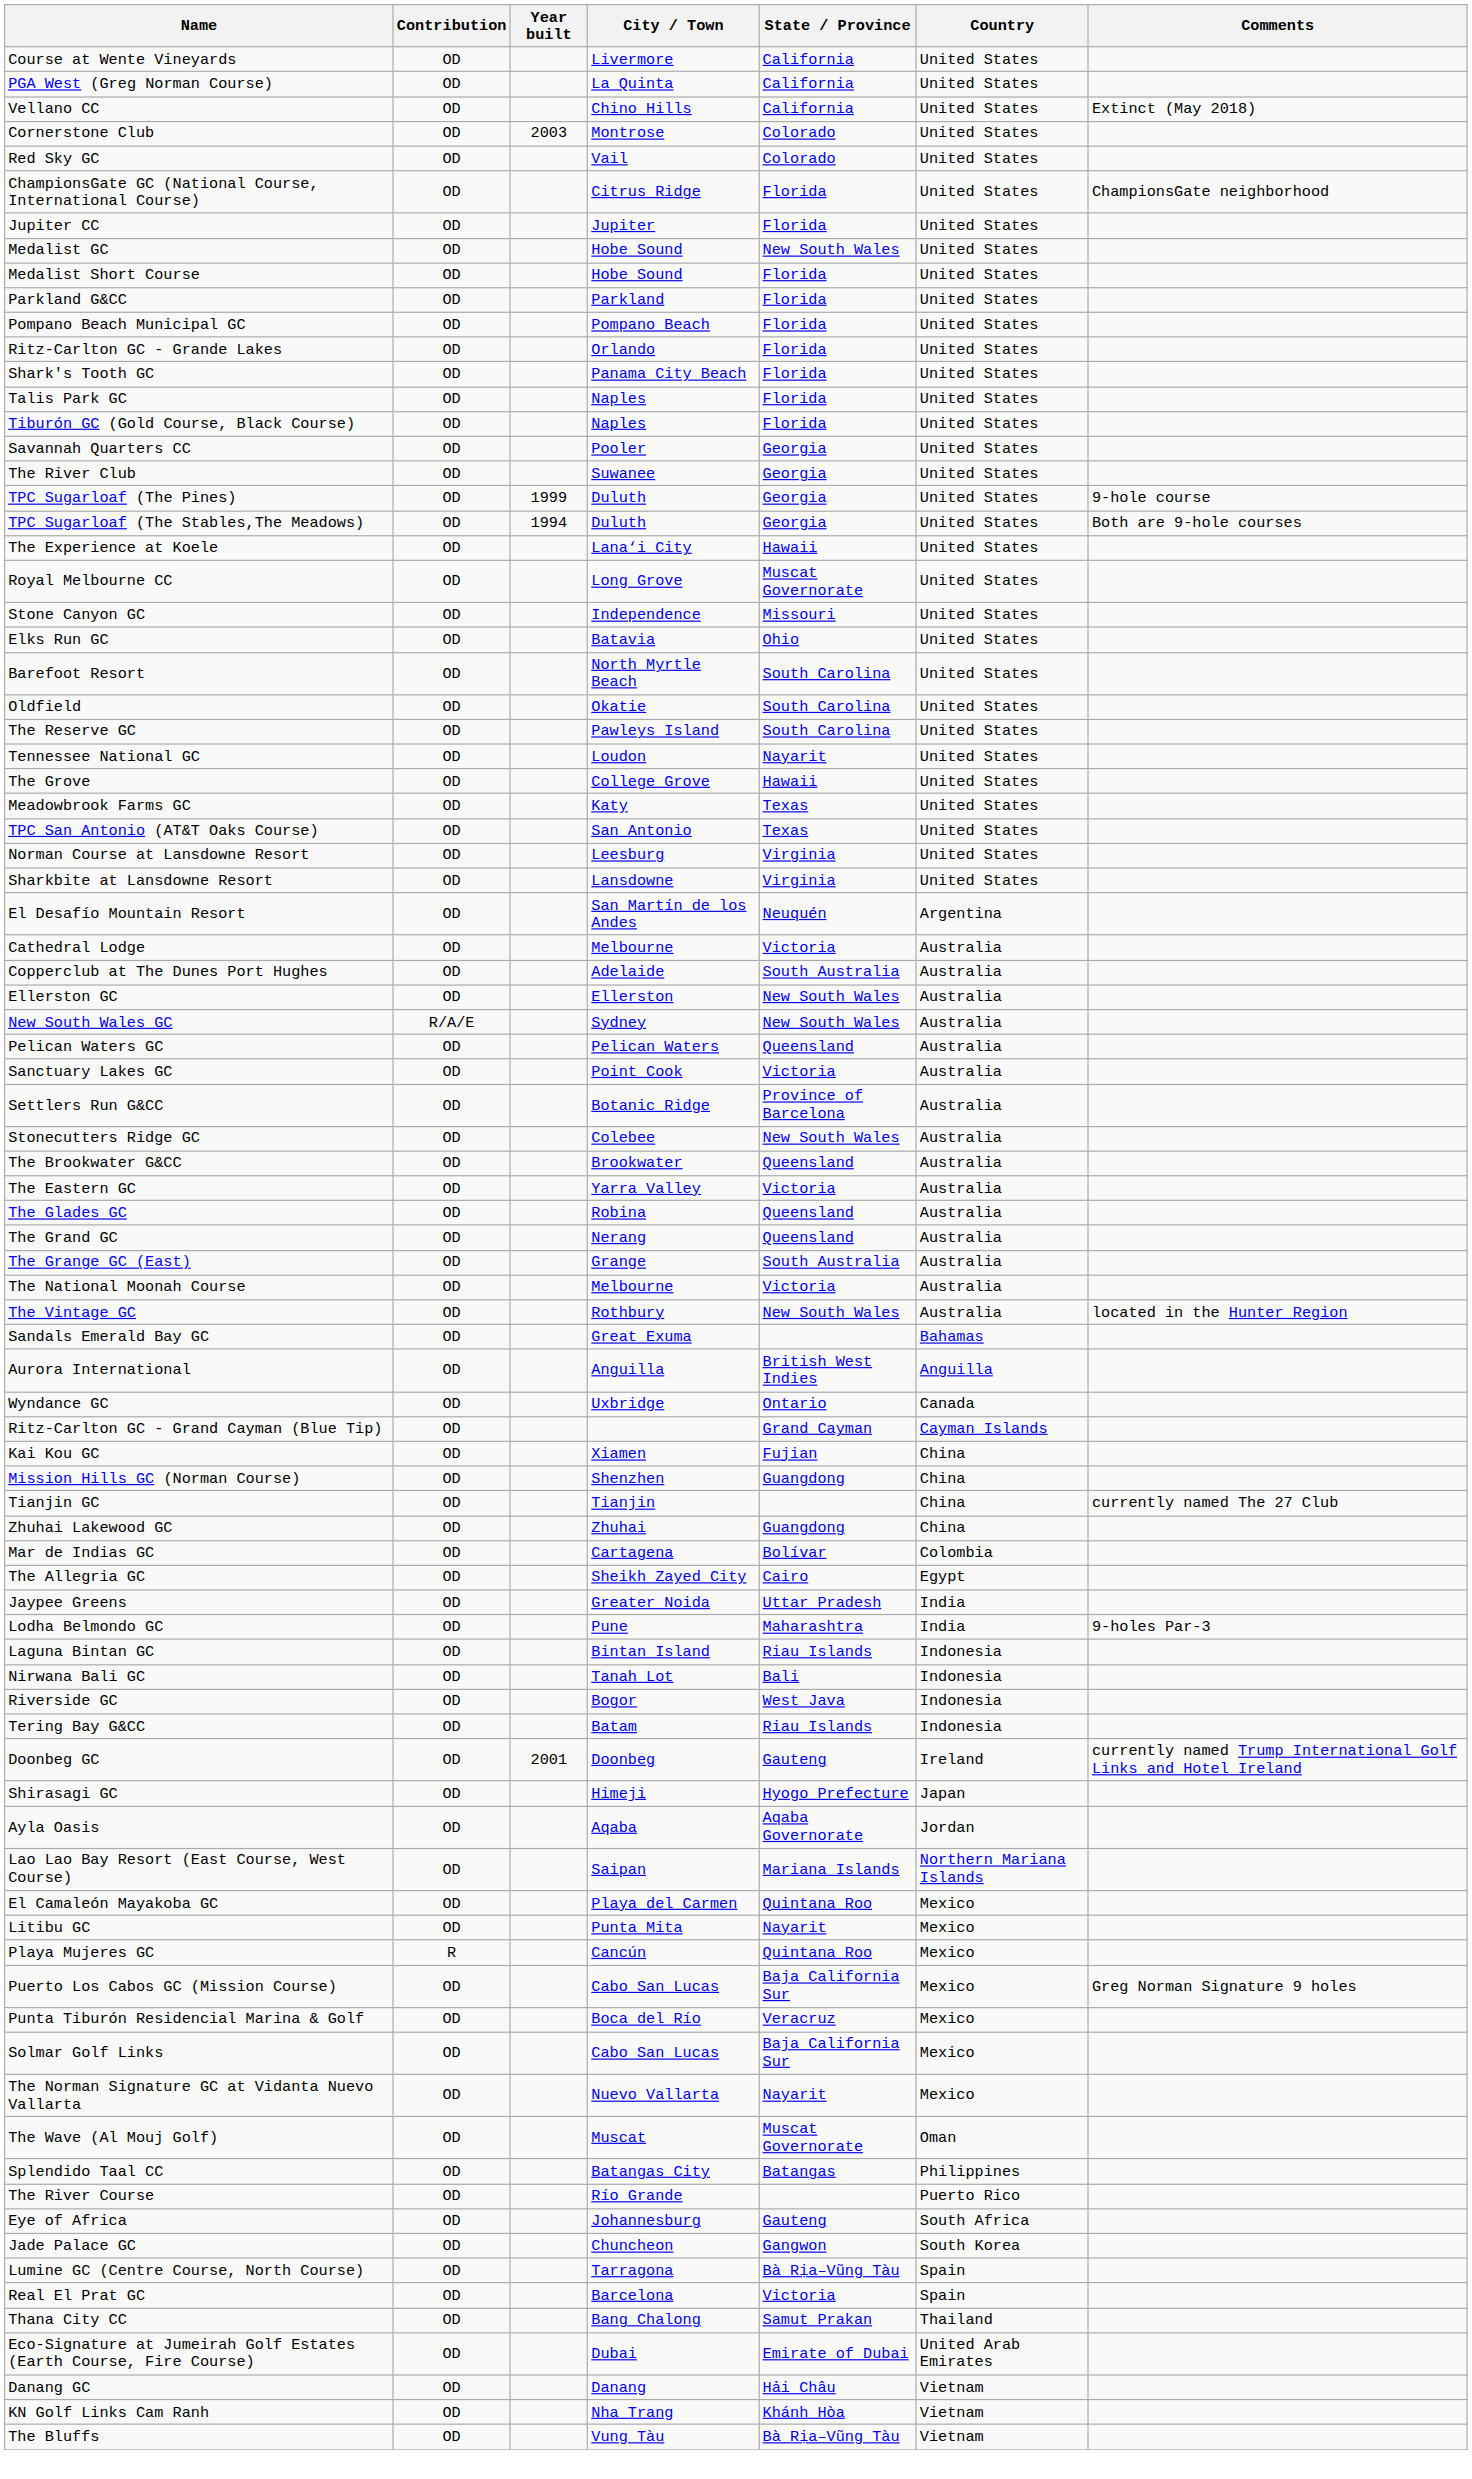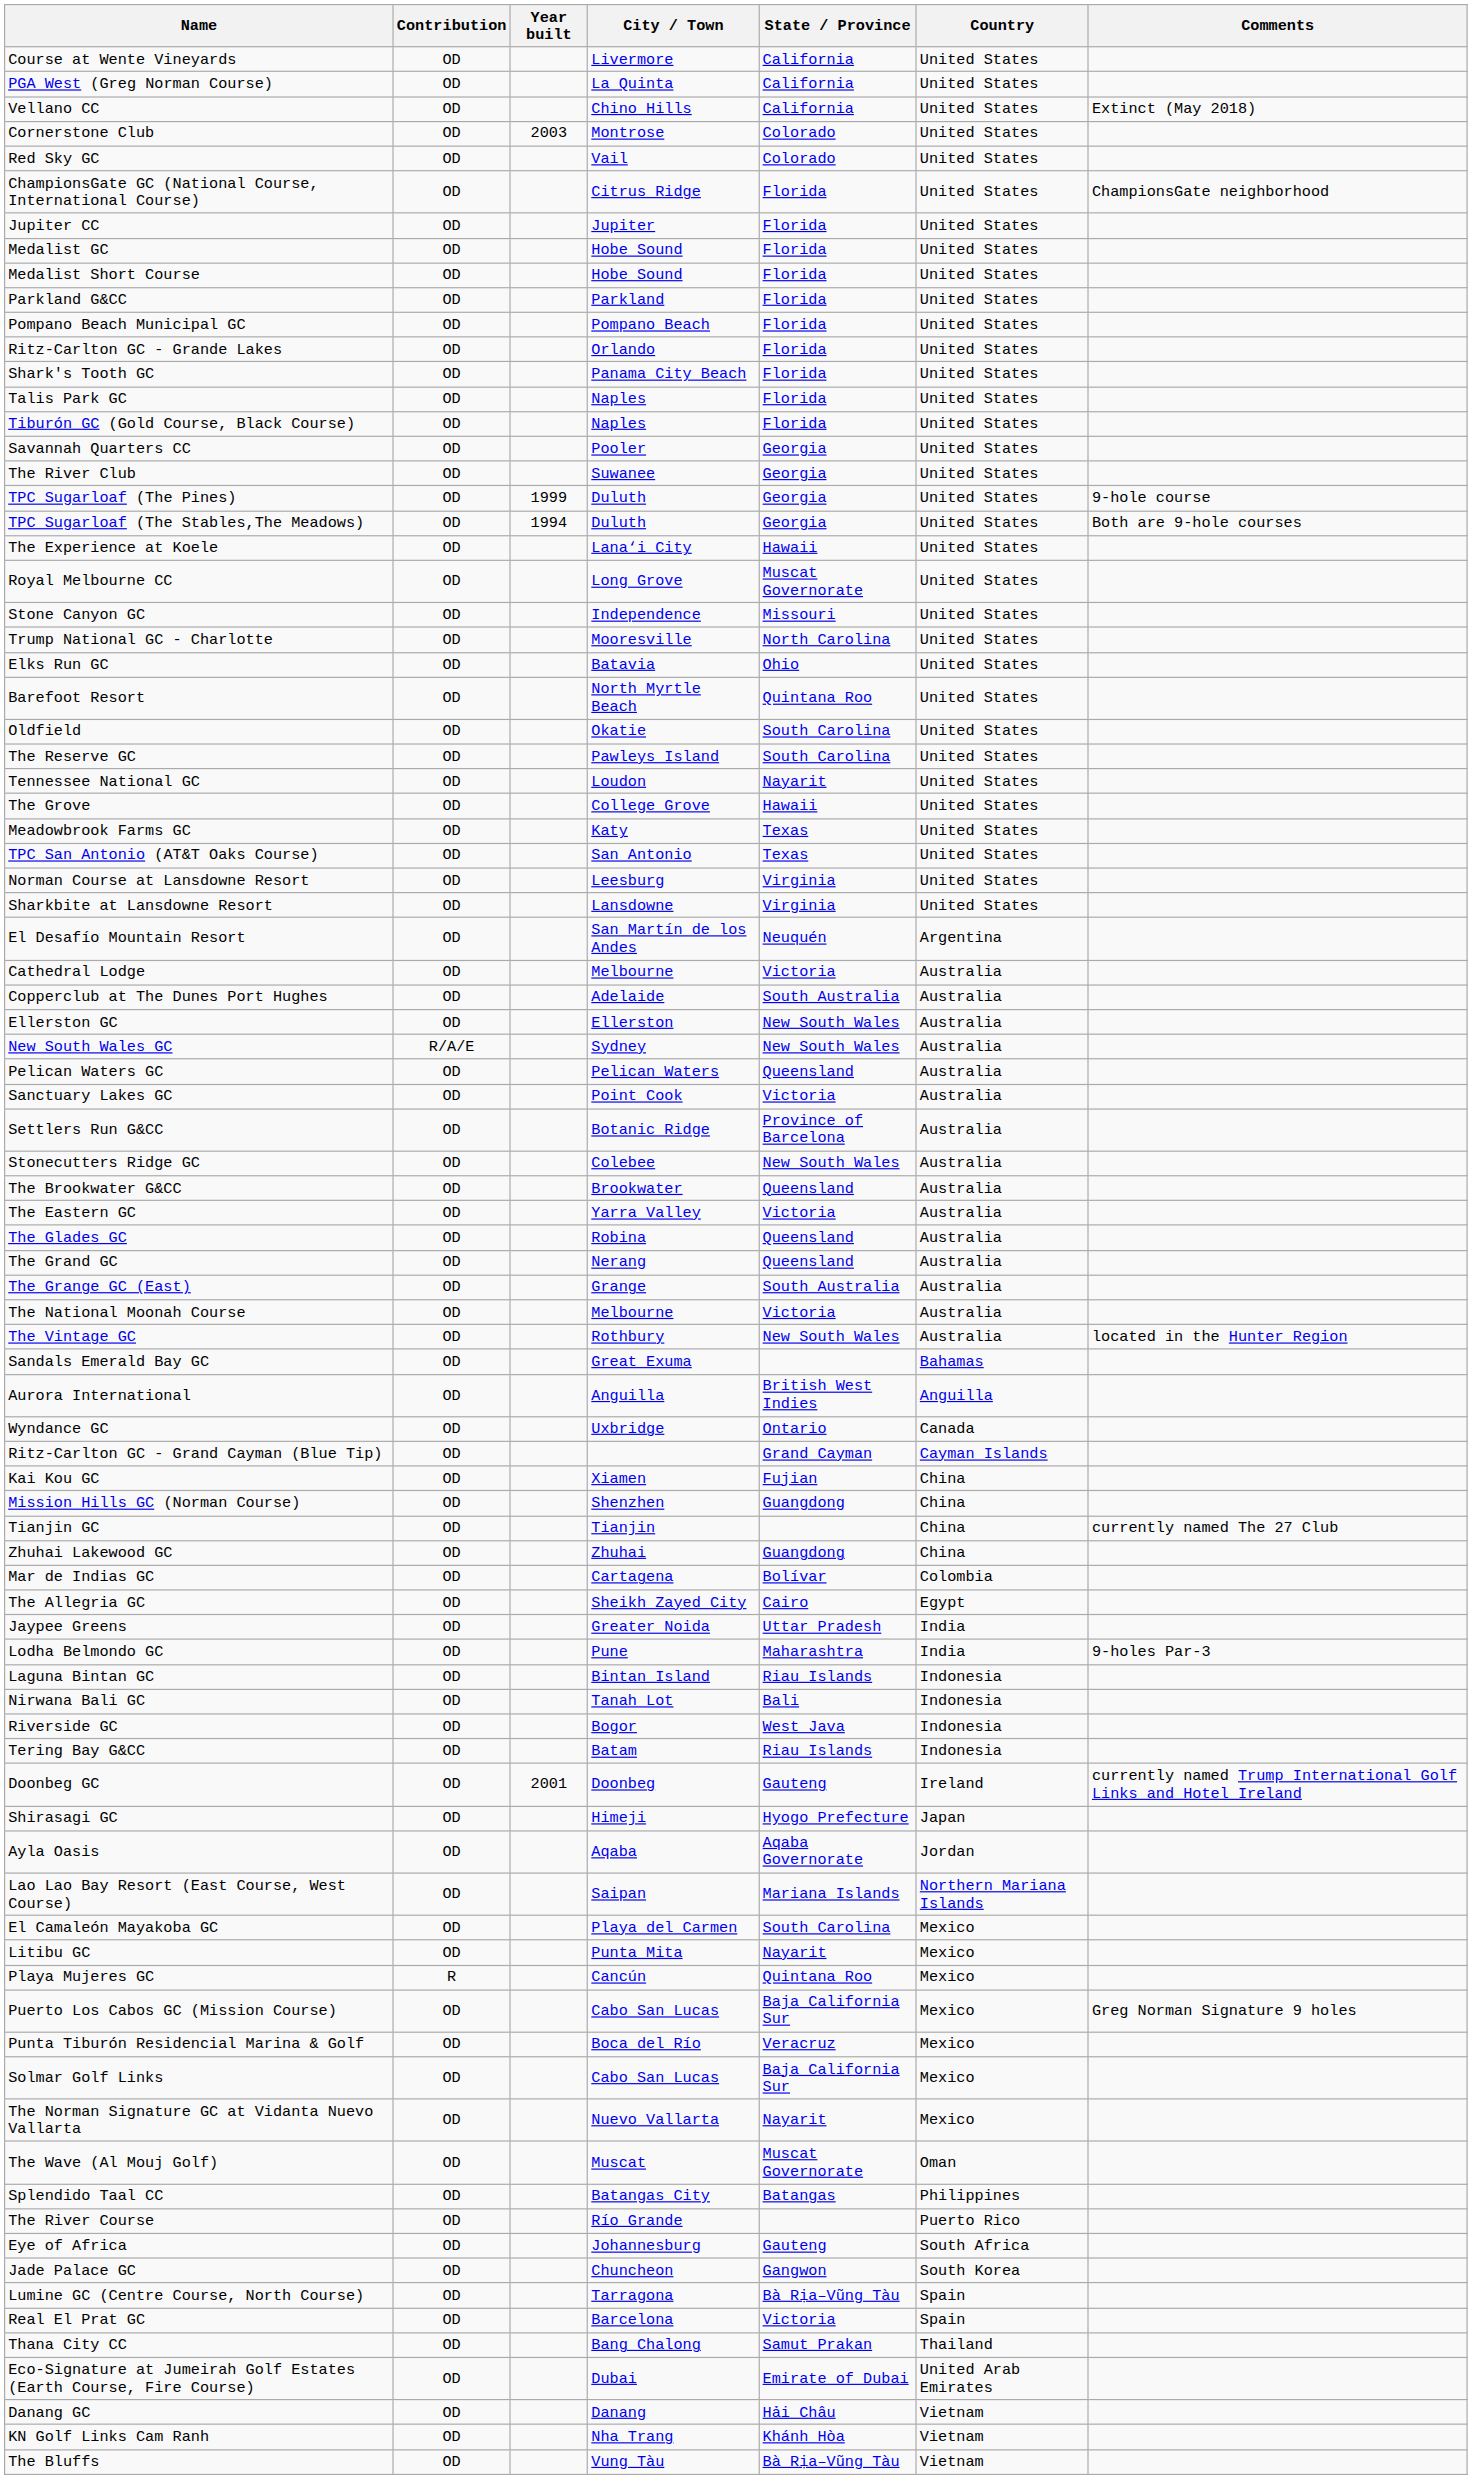Medalist GC | State / Province: New South Wales -> Florida
+ row: Trump National GC - Charlotte | OD | Mooresville | North Carolina | United States
Barefoot Resort | State / Province: South Carolina -> Quintana Roo
El Camaleón Mayakoba GC | State / Province: Quintana Roo -> South Carolina
